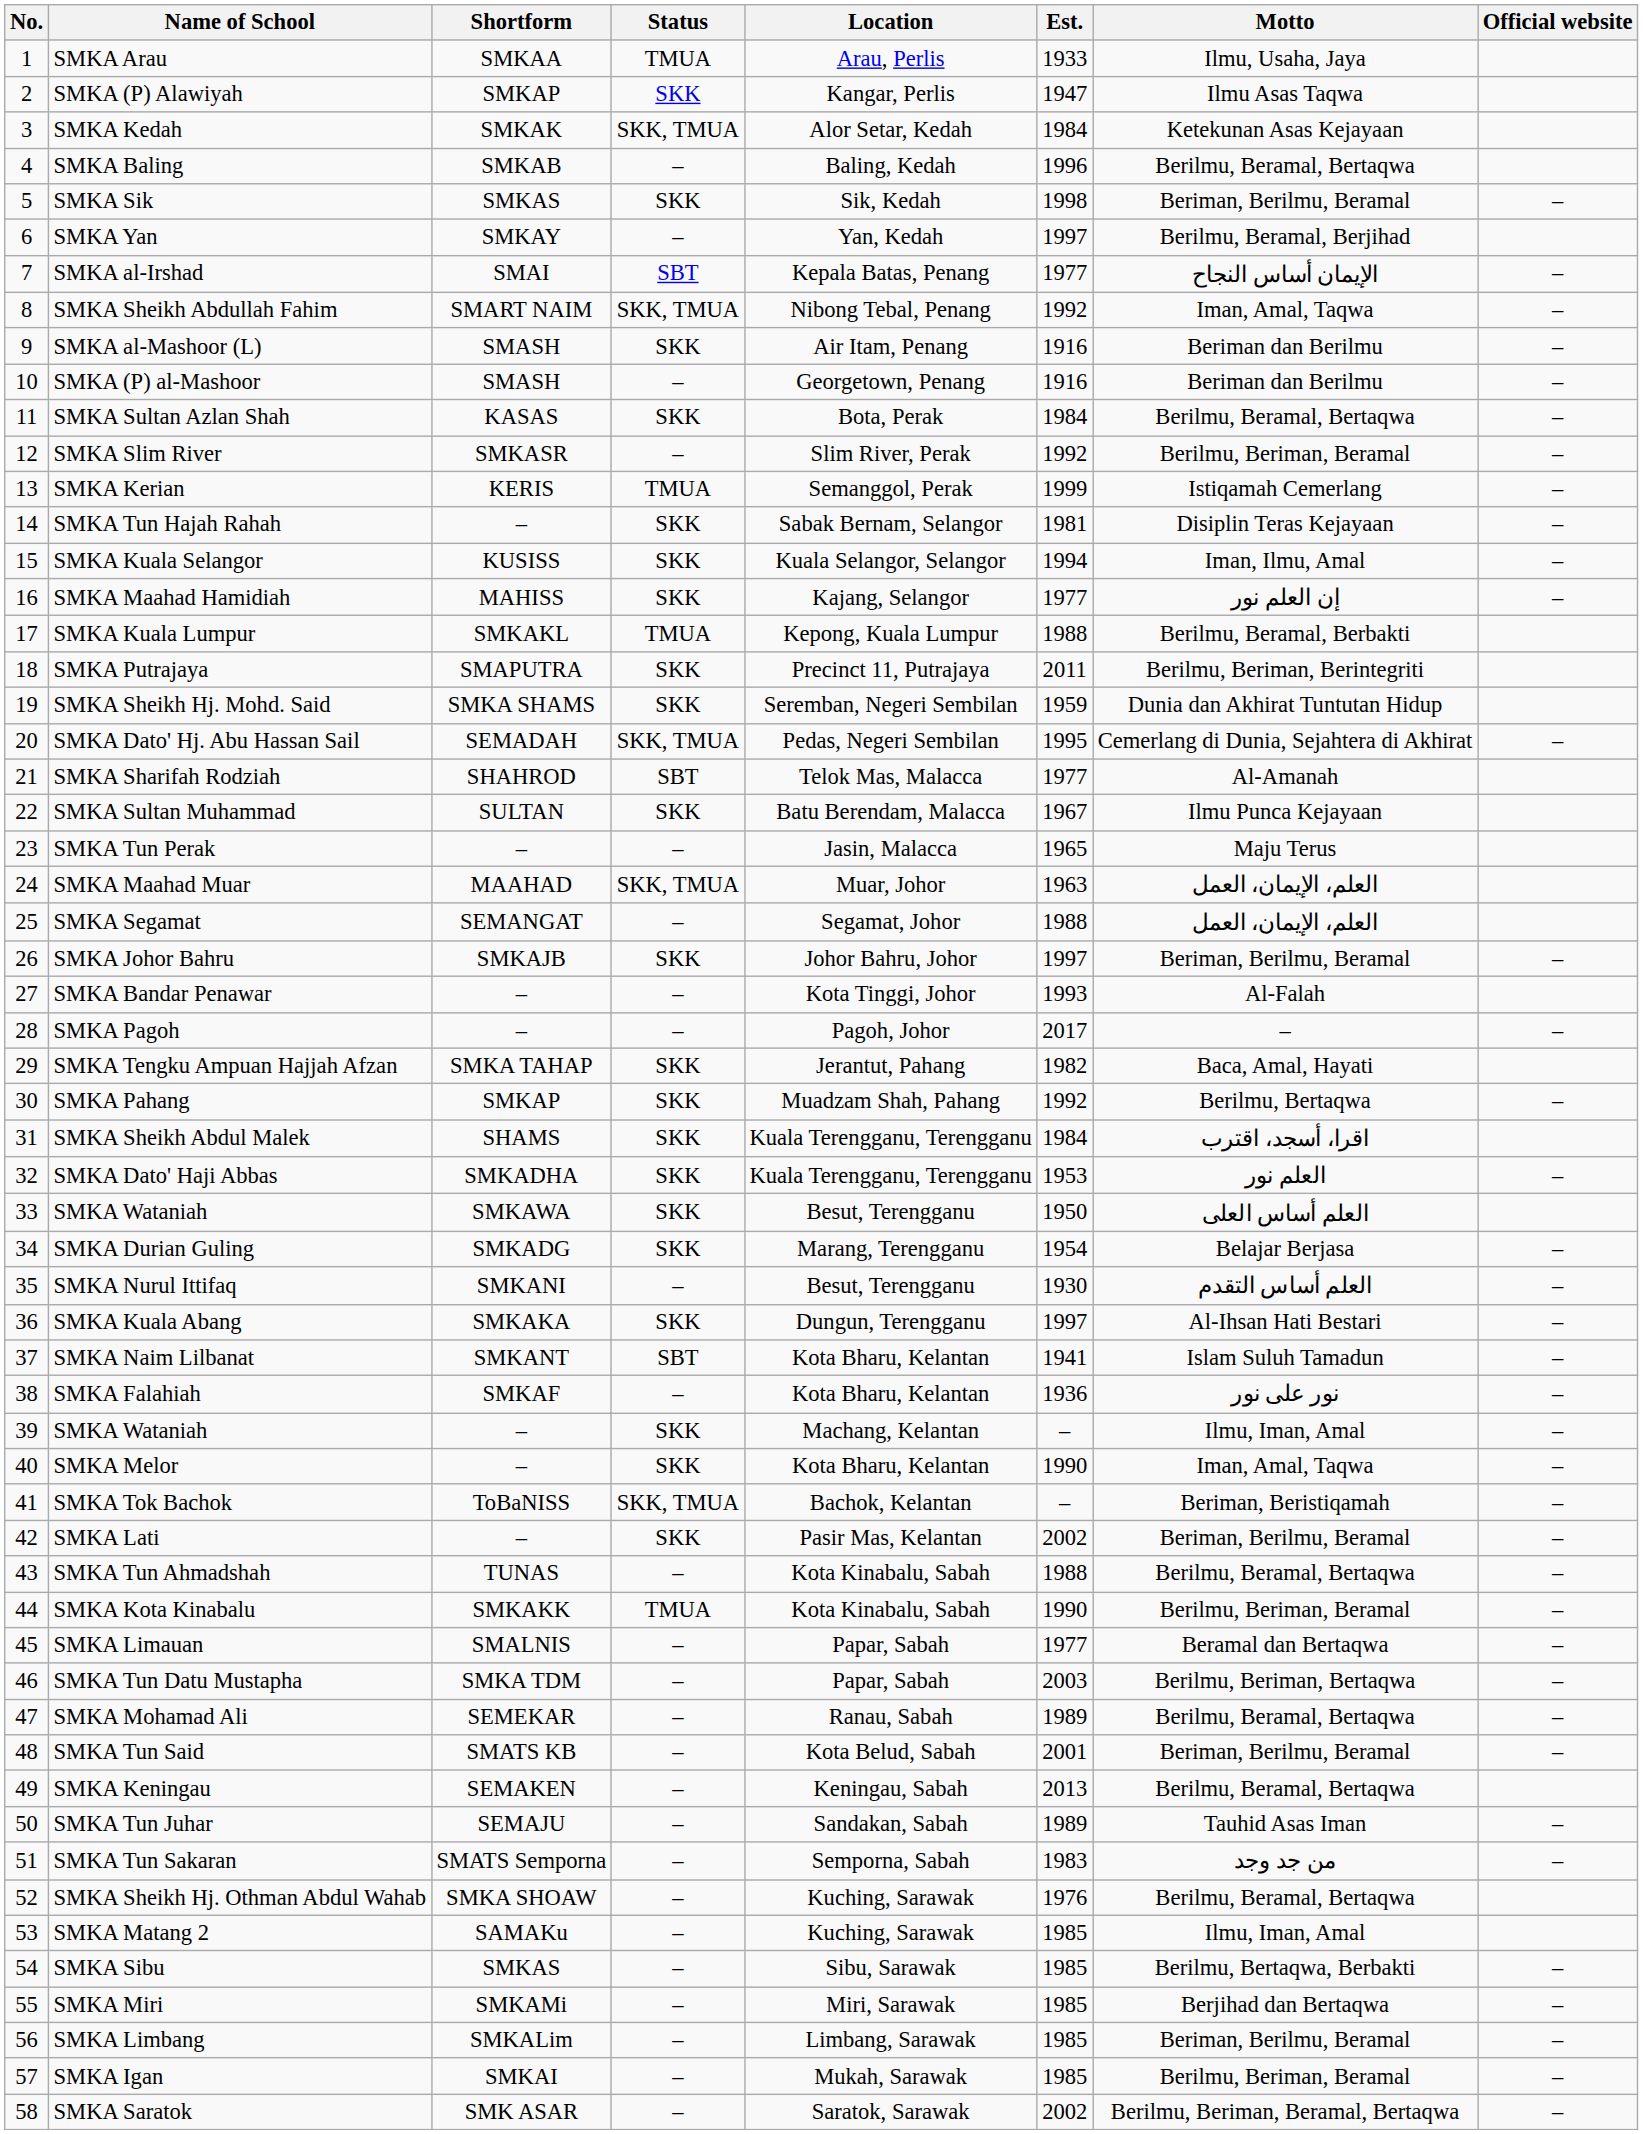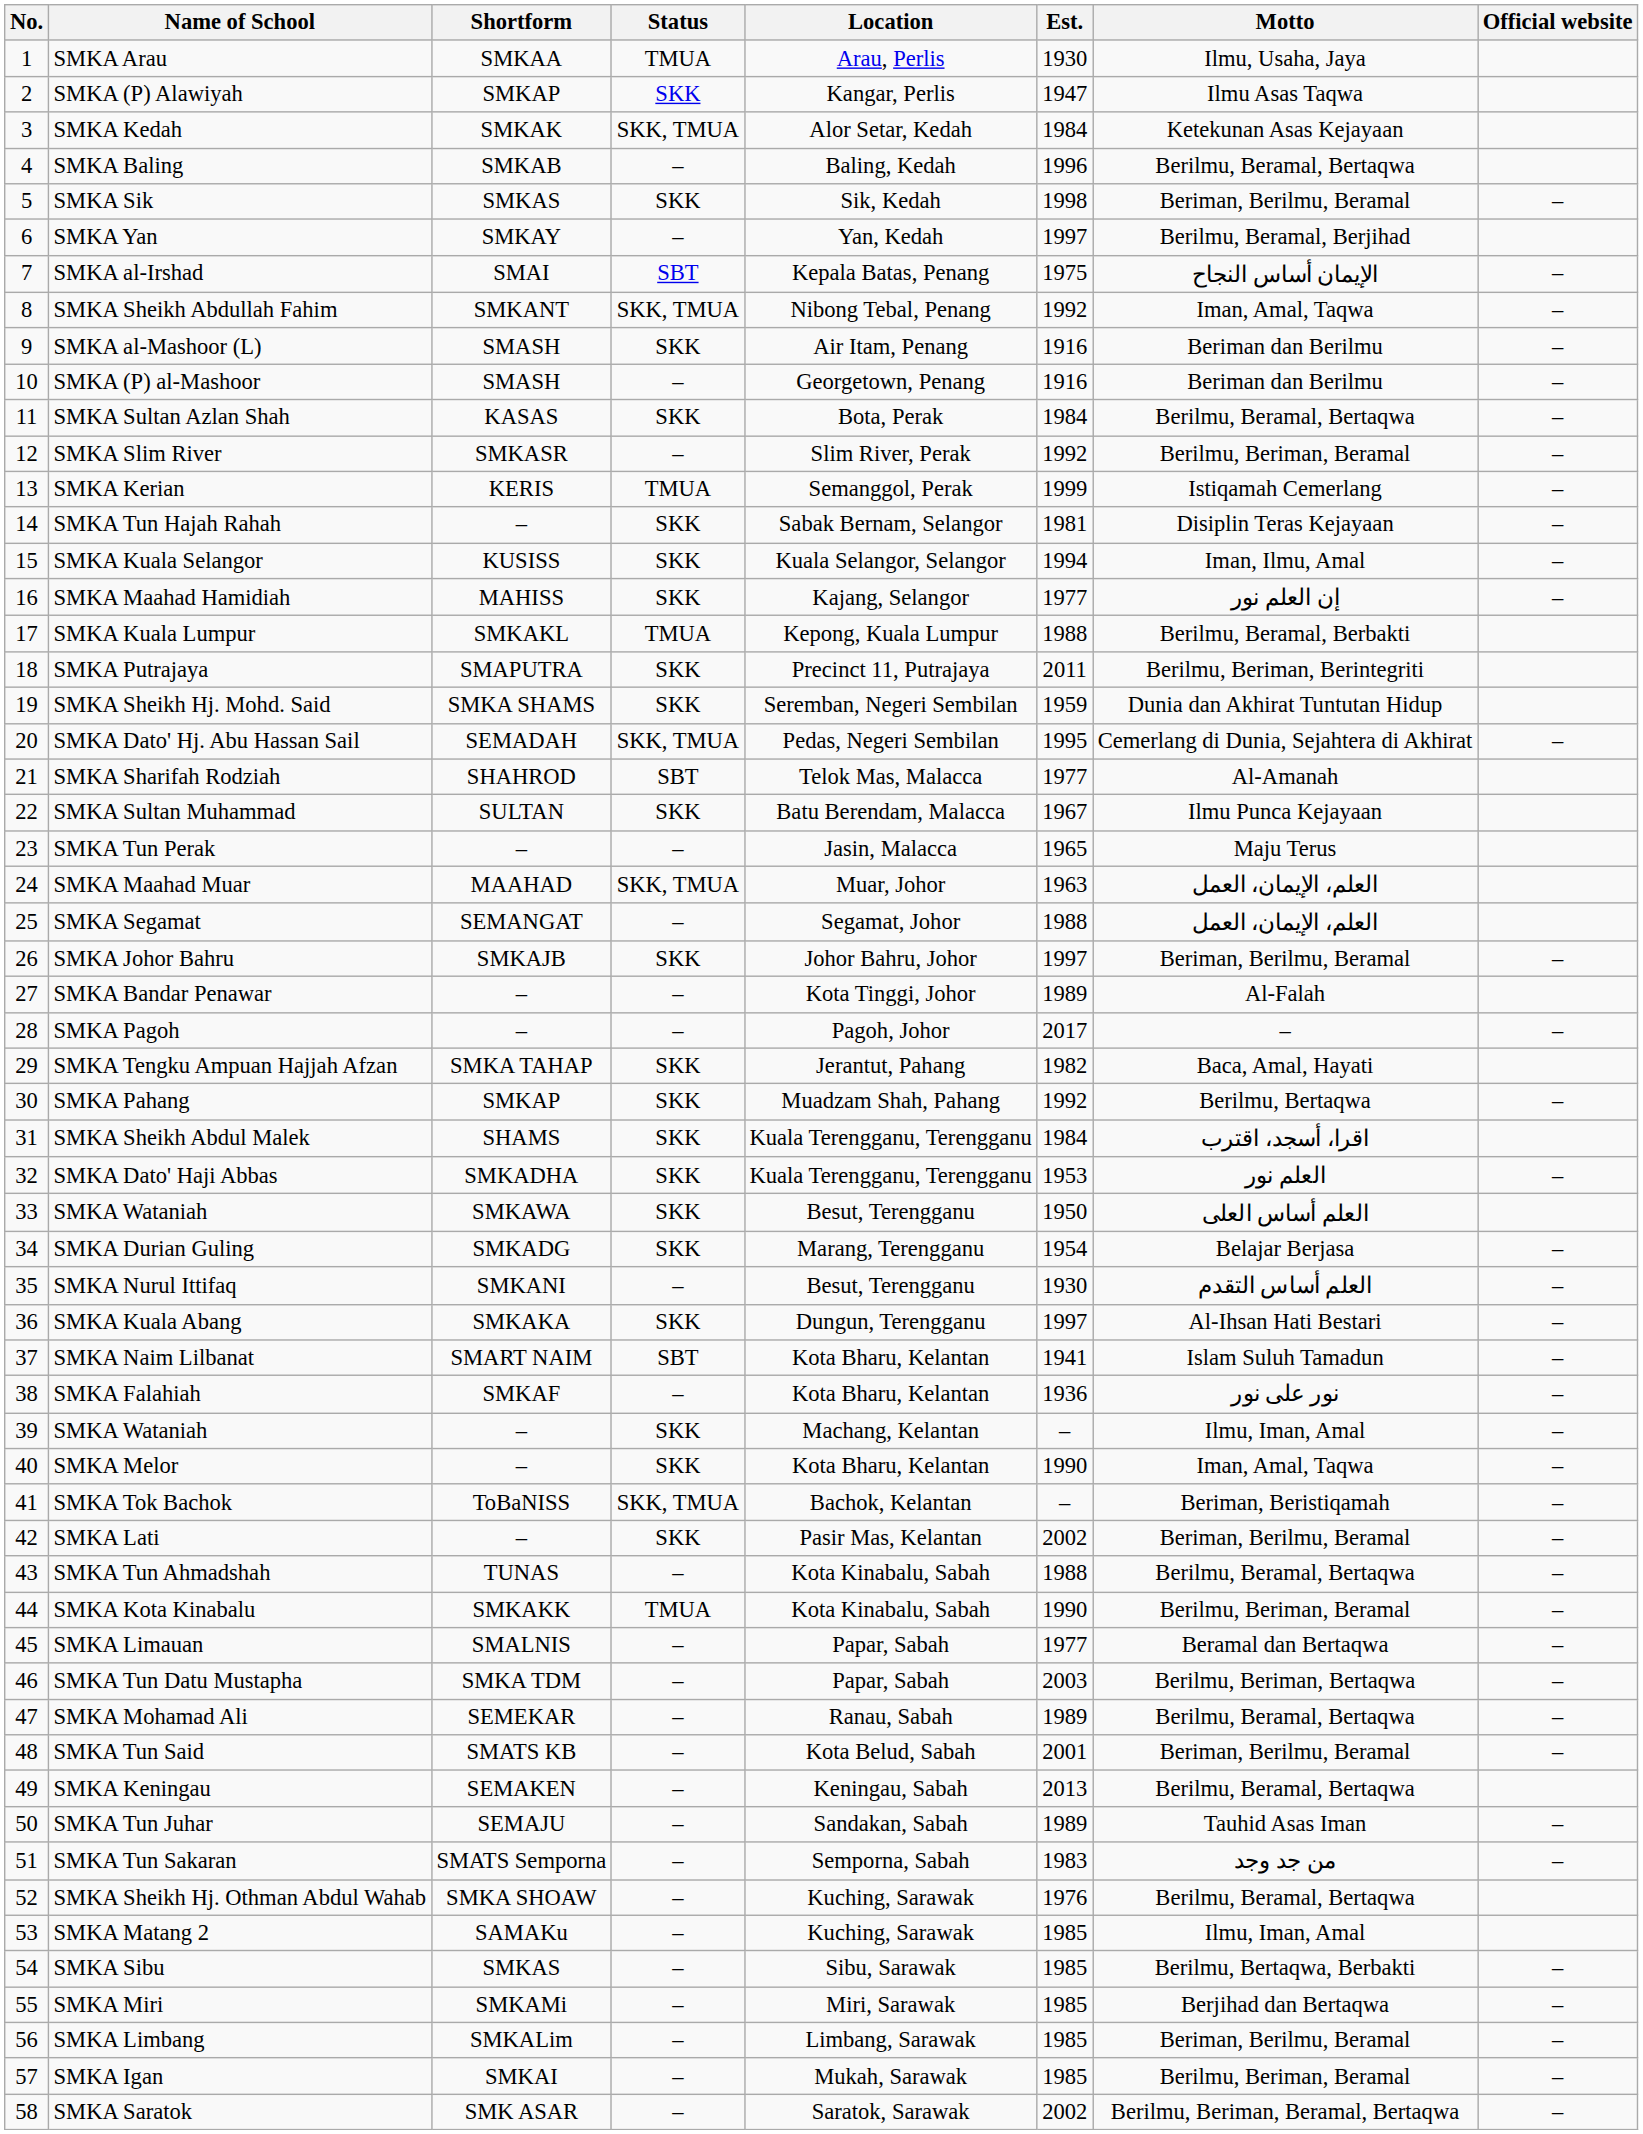SMKA Arau | Est.: 1933 -> 1930
SMKA al-Irshad | Est.: 1977 -> 1975
SMKA Sheikh Abdullah Fahim | Shortform: SMART NAIM -> SMKANT
SMKA Bandar Penawar | Est.: 1993 -> 1989
SMKA Naim Lilbanat | Shortform: SMKANT -> SMART NAIM
